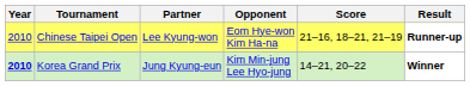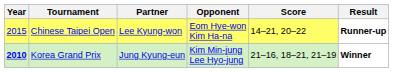Chinese Taipei Open | Year: 2010 -> 2015
Chinese Taipei Open | Score: 21–16, 18–21, 21–19 -> 14–21, 20–22
Korea Grand Prix | Score: 14–21, 20–22 -> 21–16, 18–21, 21–19
